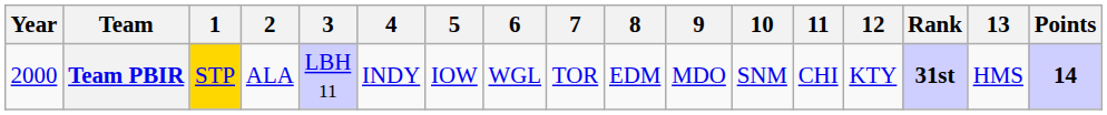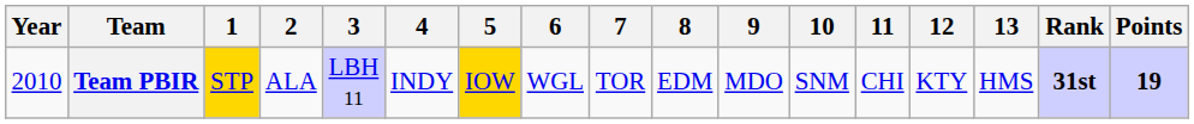columns swapped: 13 <-> Rank
Team PBIR | Year: 2000 -> 2010
Team PBIR | 5: no background -> gold background
Team PBIR | Points: 14 -> 19
